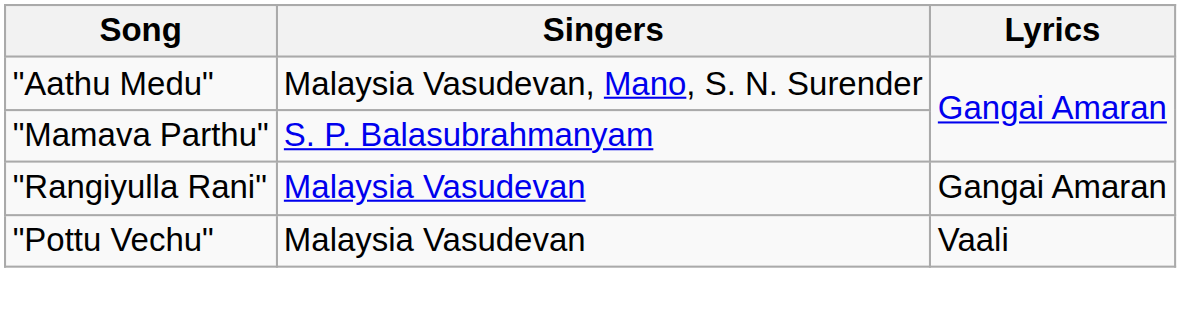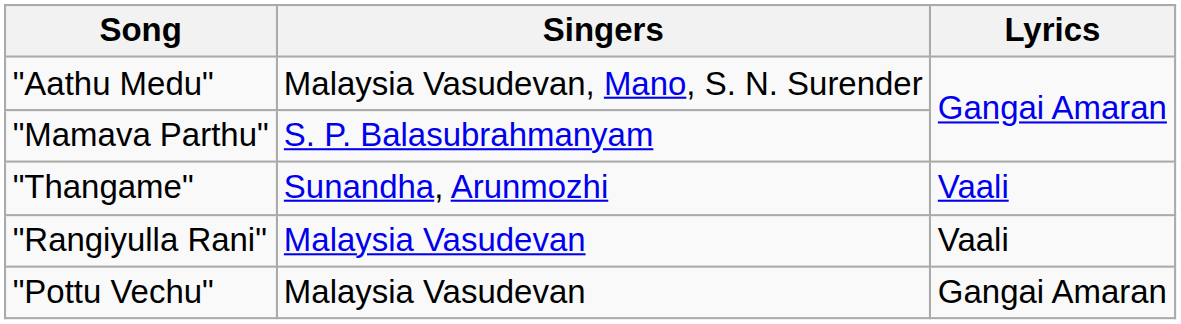+ row: "Thangame" | Sunandha, Arunmozhi | Vaali
"Rangiyulla Rani" | Lyrics: Gangai Amaran -> Vaali
"Pottu Vechu" | Lyrics: Vaali -> Gangai Amaran
